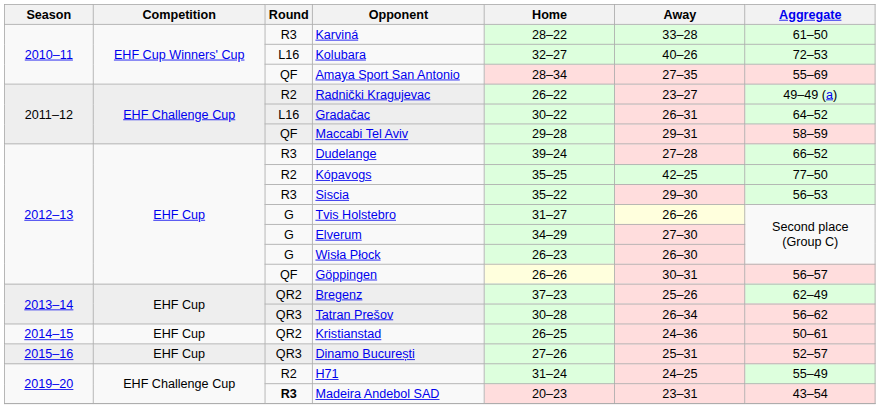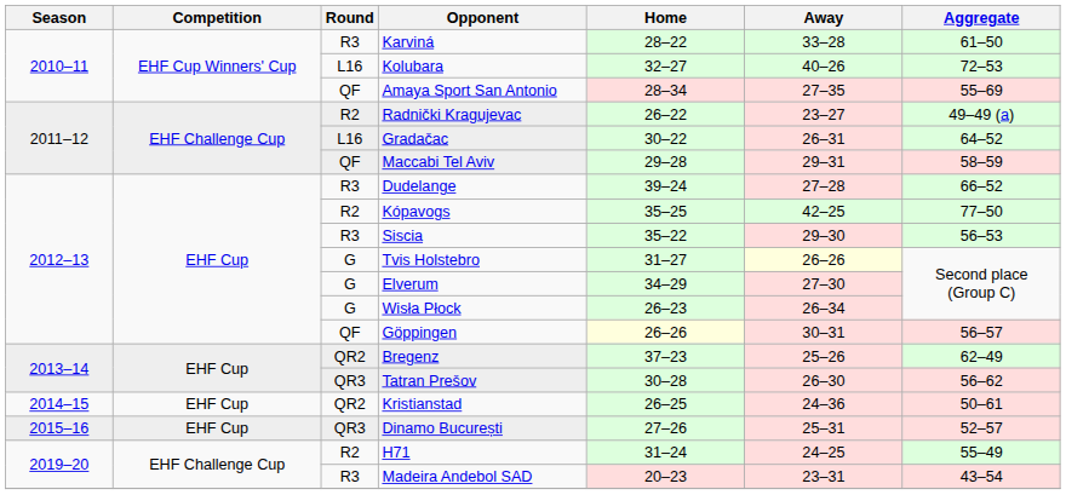Wisła Płock | Away: 26–30 -> 26–34
Tatran Prešov | Away: 26–34 -> 26–30
Madeira Andebol SAD | Round: bold -> normal
